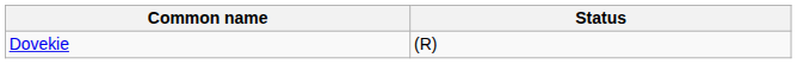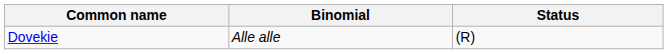+ column: Binomial | Alle alle
